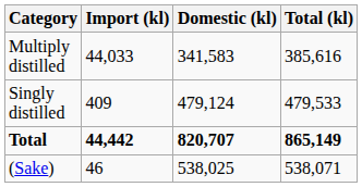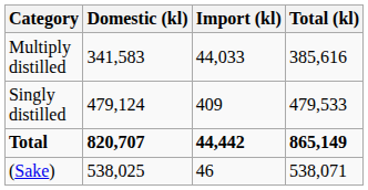columns swapped: Domestic (kl) <-> Import (kl)
